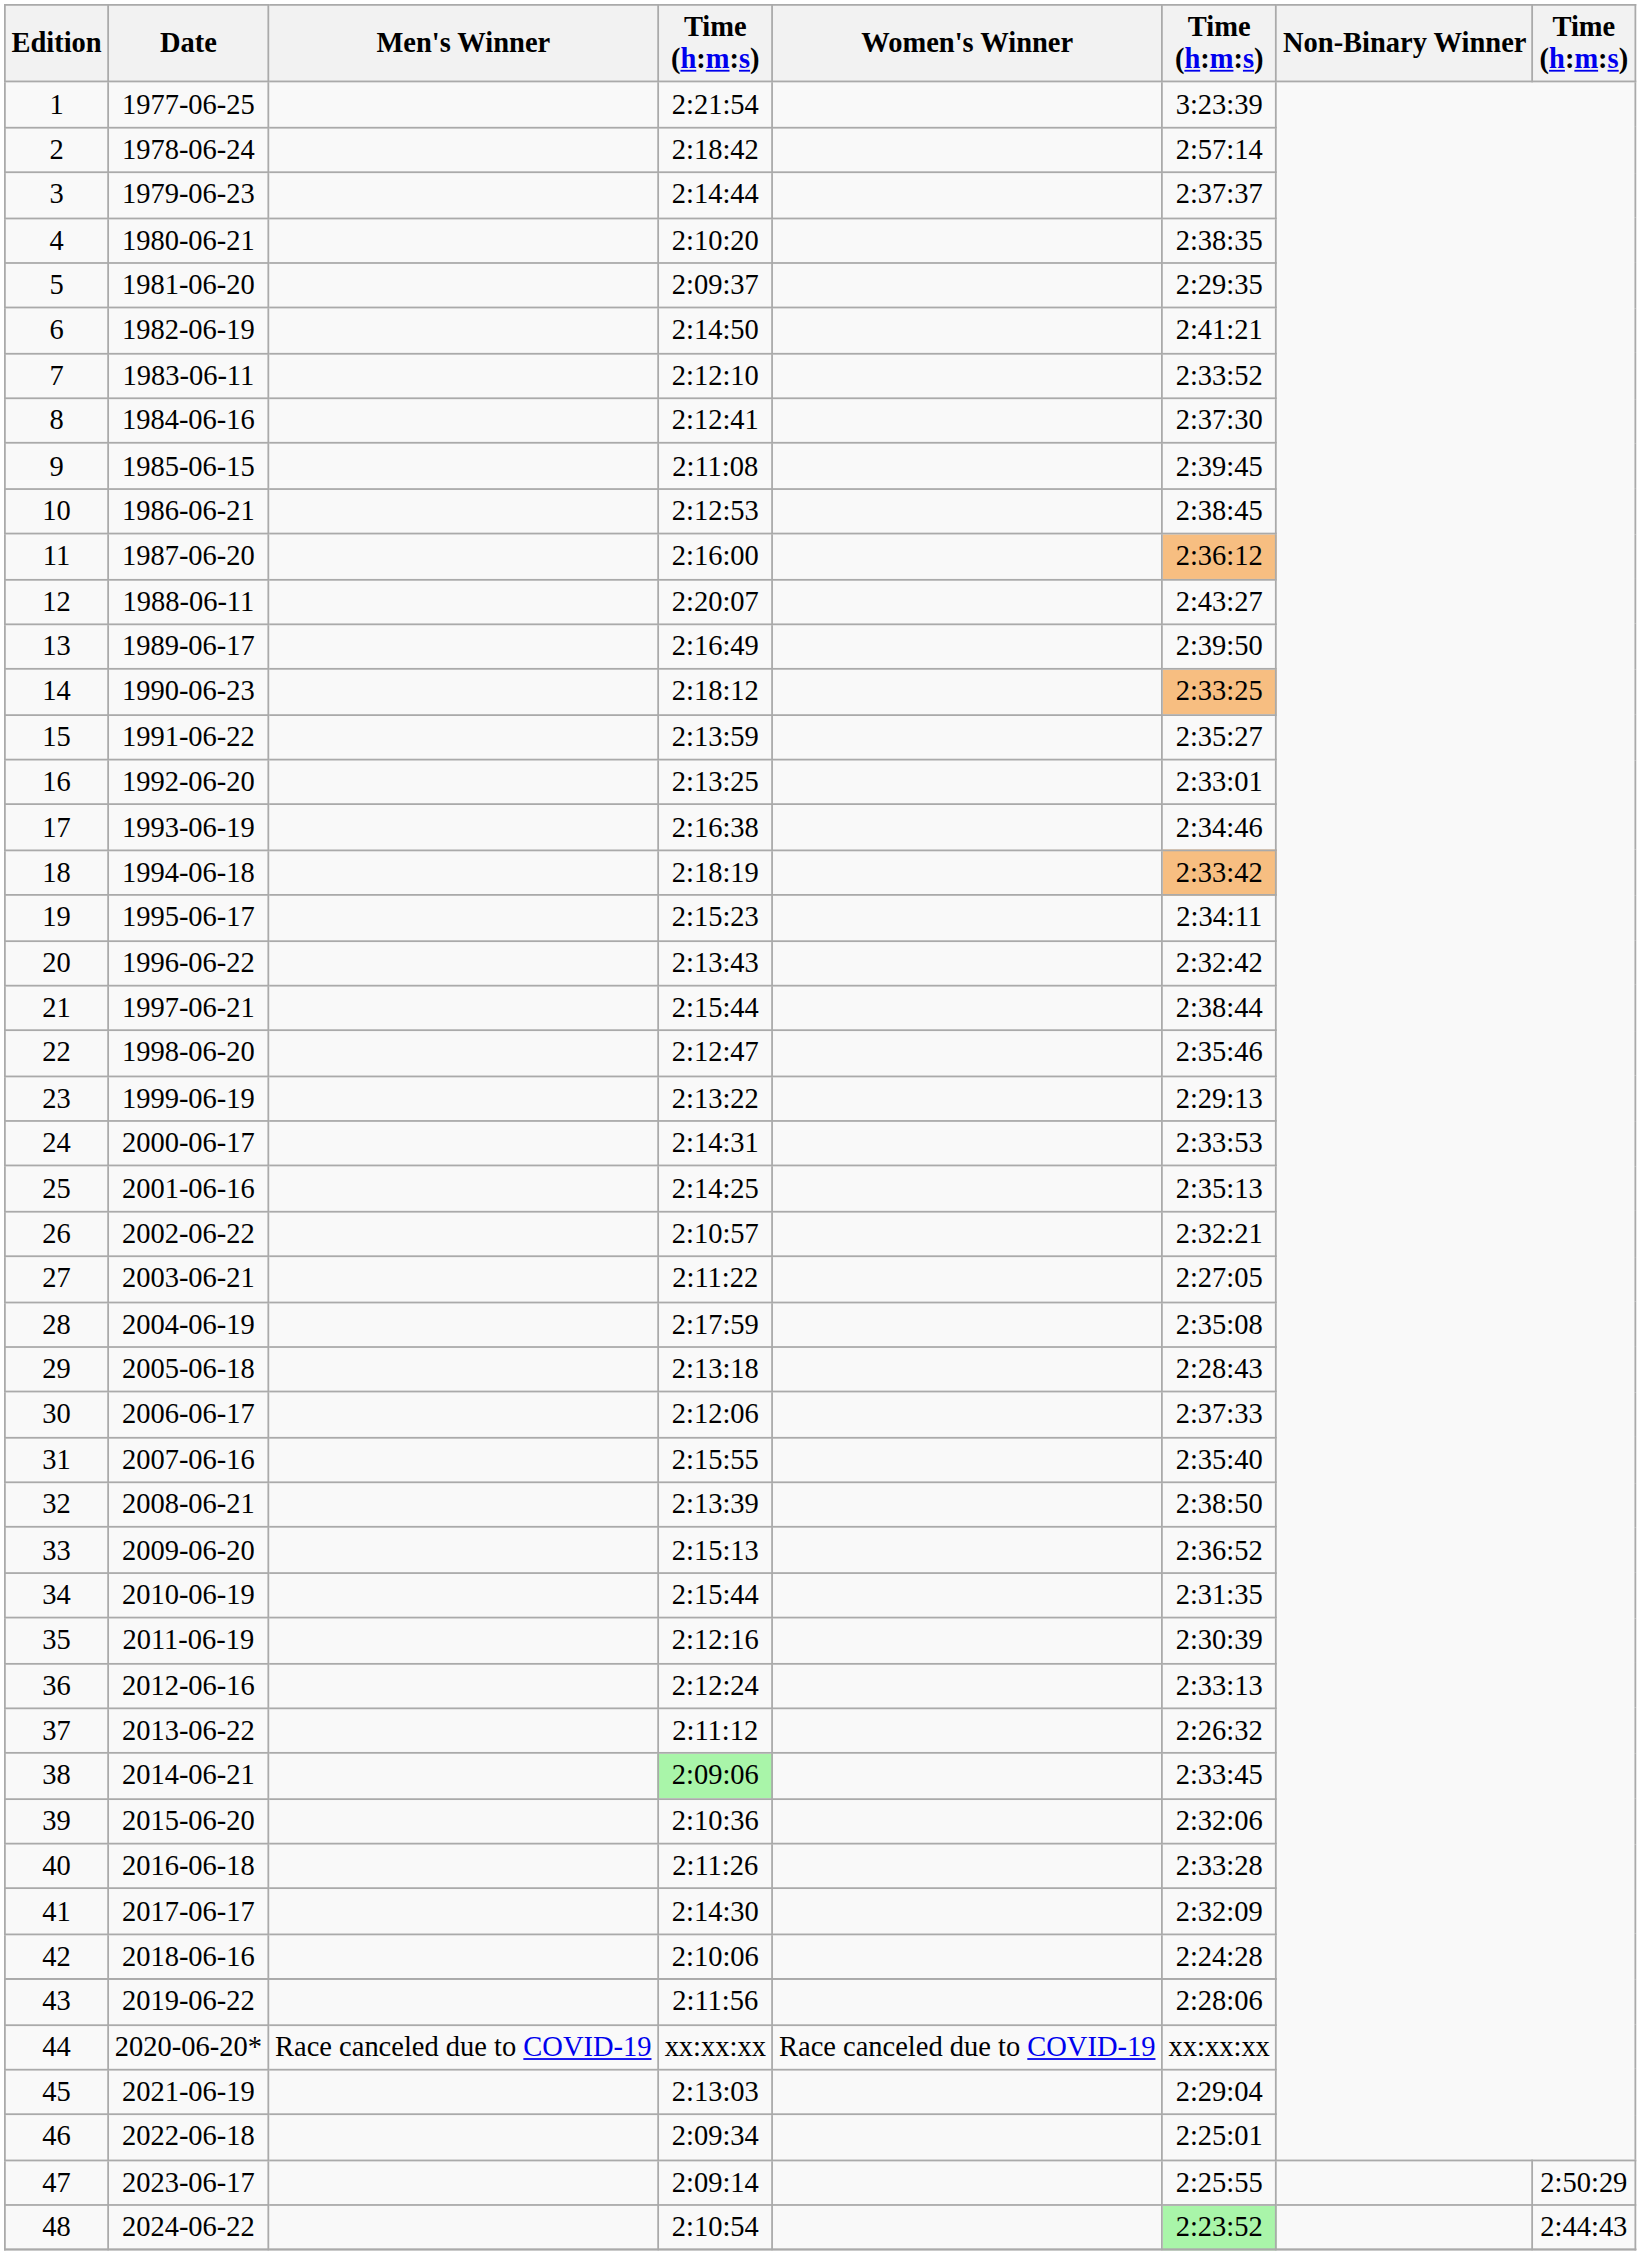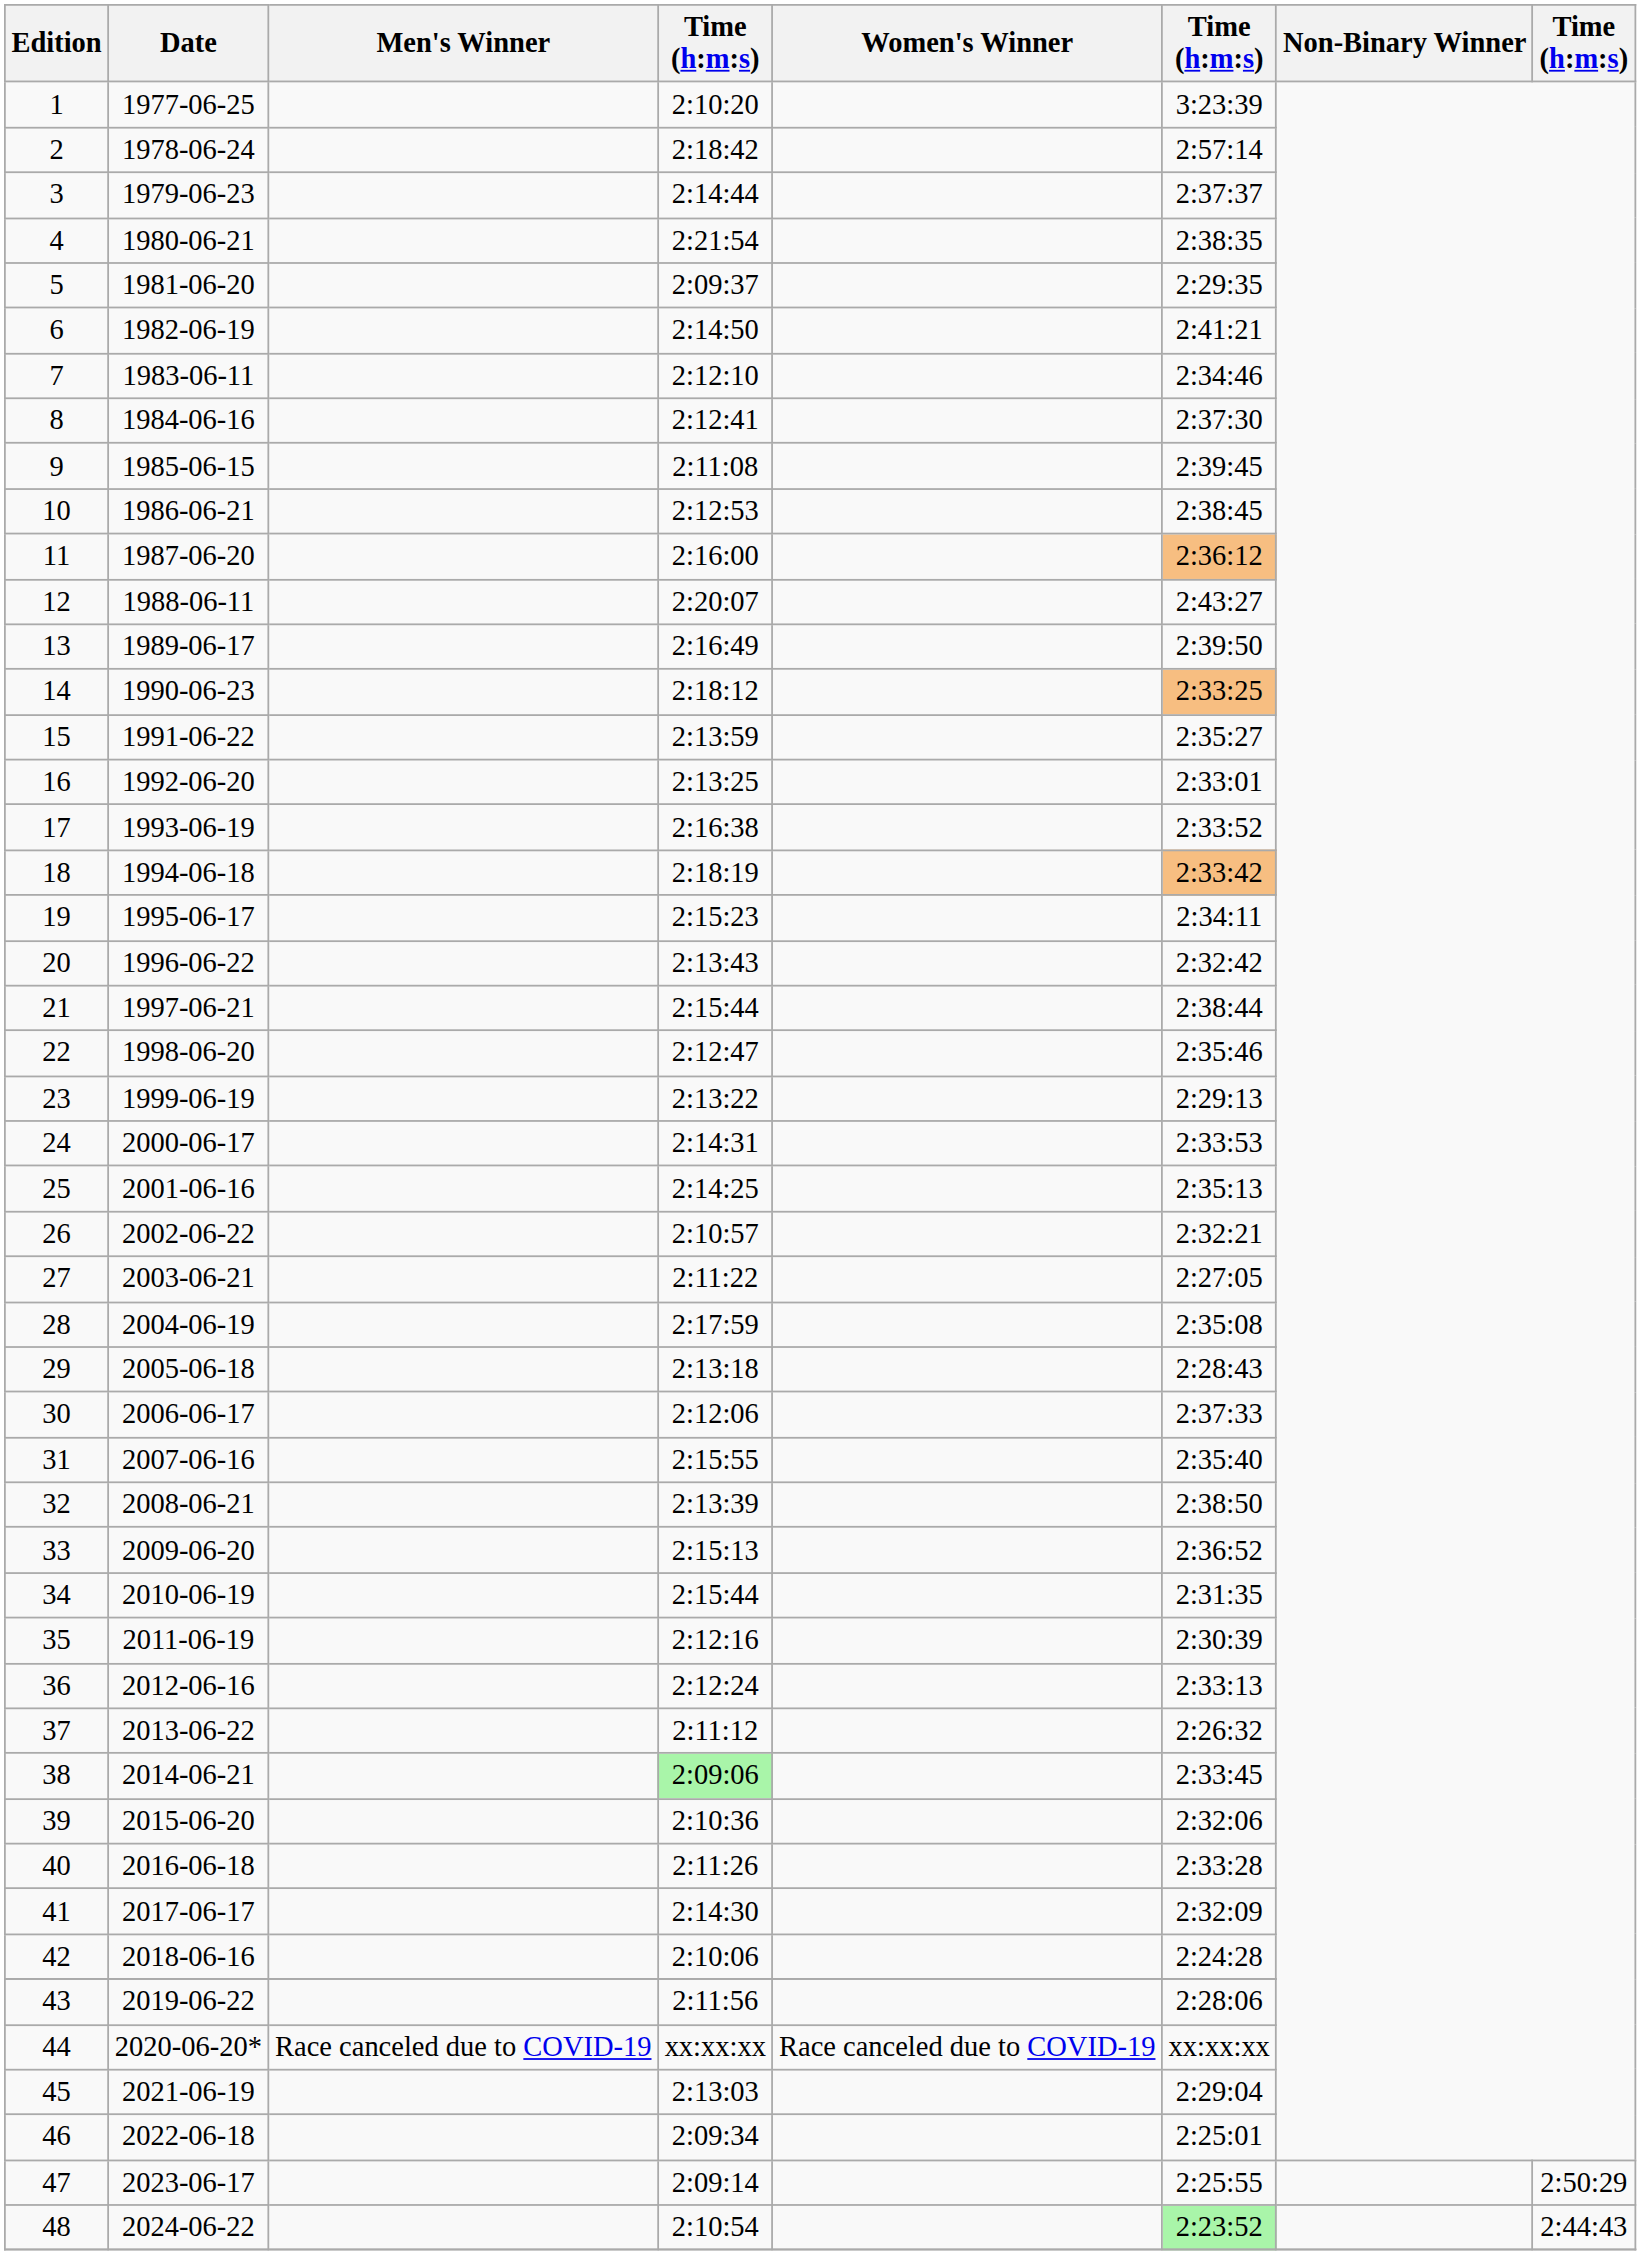1 | column 4: 2:21:54 -> 2:10:20
4 | column 4: 2:10:20 -> 2:21:54
7 | column 6: 2:33:52 -> 2:34:46
17 | column 6: 2:34:46 -> 2:33:52
